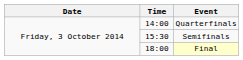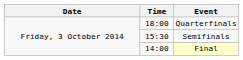Quarterfinals | Time: 14:00 -> 18:00
Final | Time: 18:00 -> 14:00
